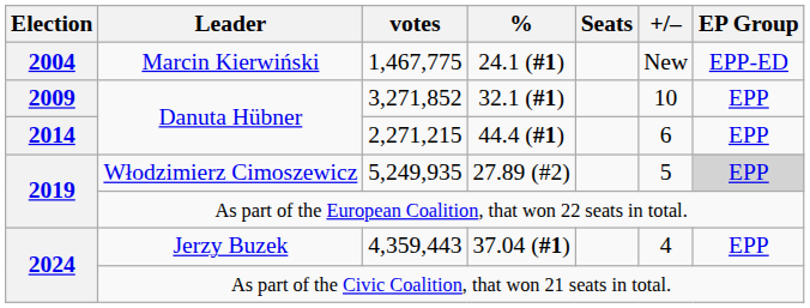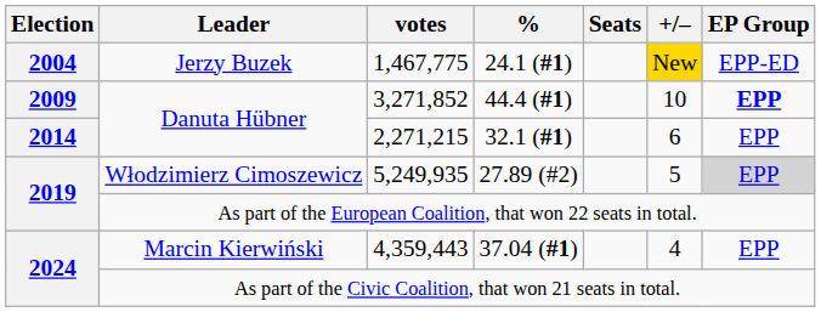1,467,775 | Leader: Marcin Kierwiński -> Jerzy Buzek
1,467,775 | +/–: no background -> gold background
3,271,852 | %: 32.1 (#1) -> 44.4 (#1)
3,271,852 | EP Group: normal -> bold
2,271,215 | %: 44.4 (#1) -> 32.1 (#1)
4,359,443 | Leader: Jerzy Buzek -> Marcin Kierwiński
